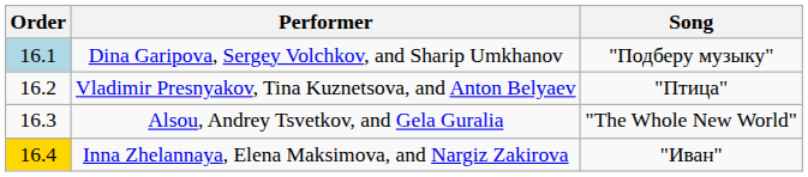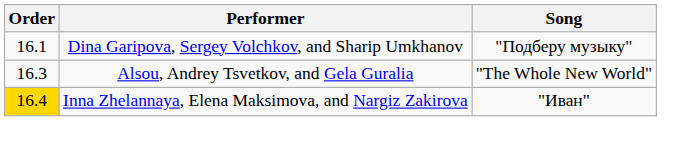Dina Garipova, Sergey Volchkov, and Sharip Umkhanov | Order: lightblue background -> no background
- row: 16.2 | Vladimir Presnyakov, Tina Kuznetsova, and Anton Belyaev | "Птица"
